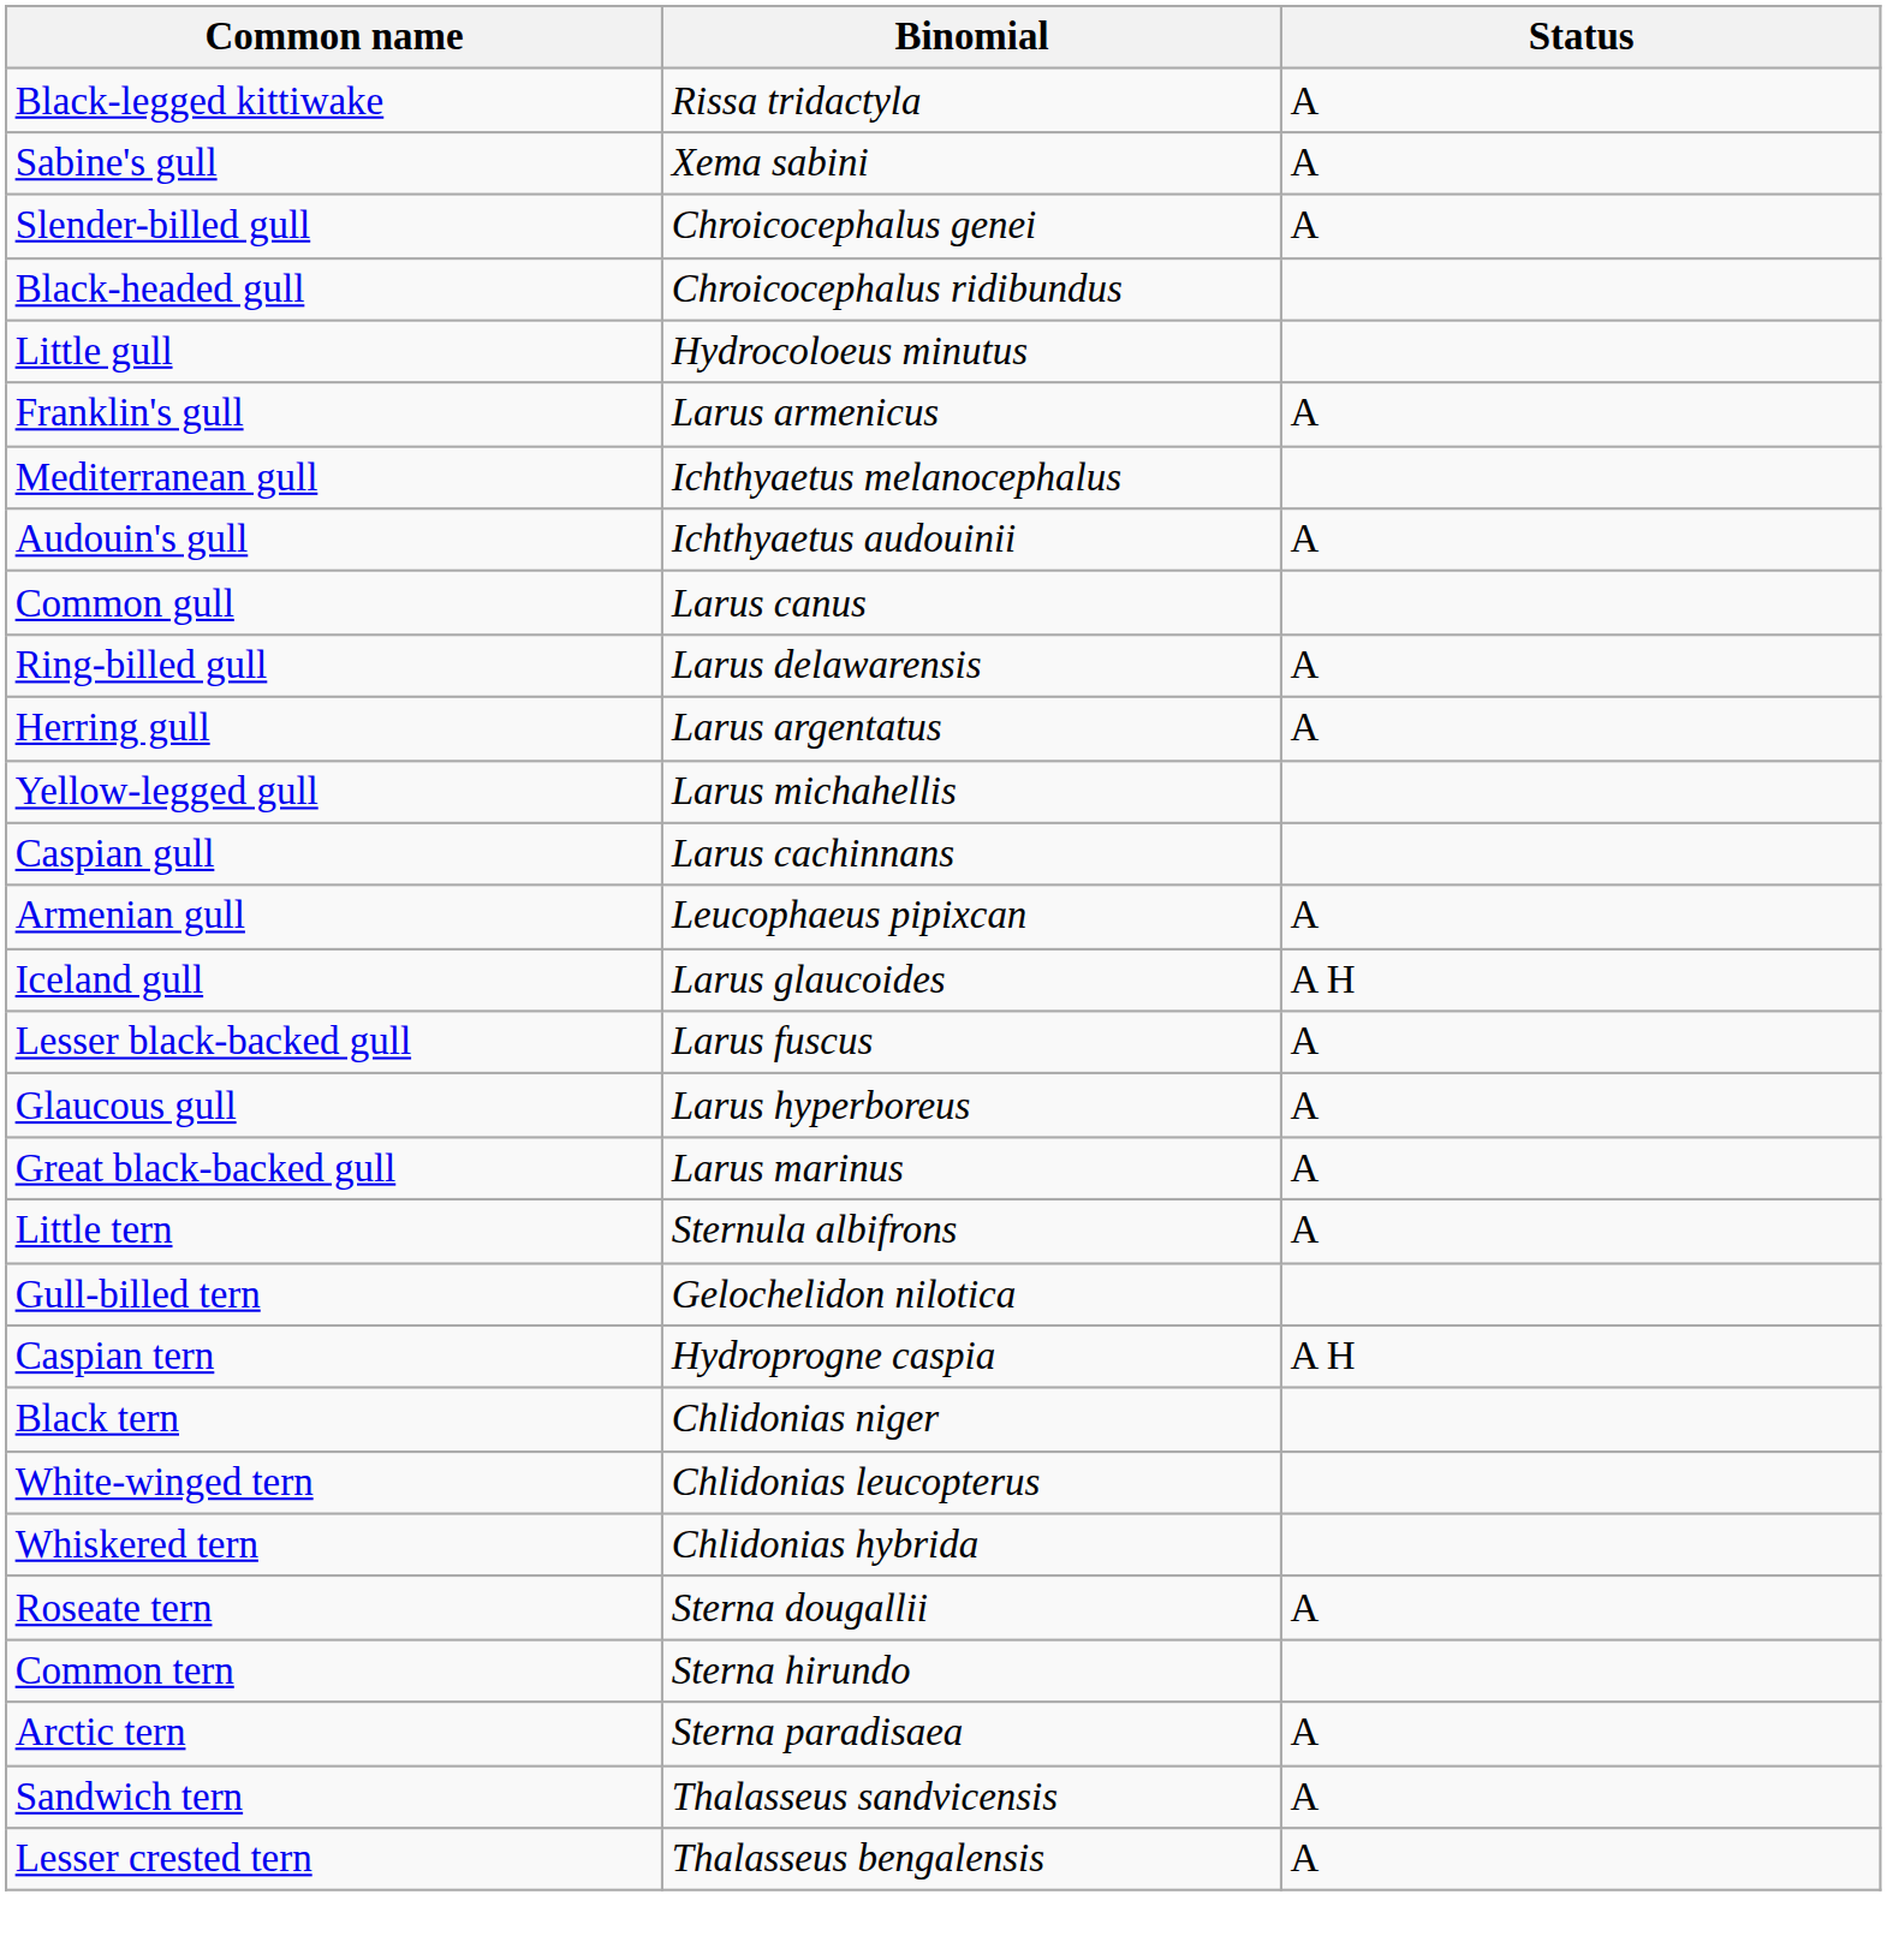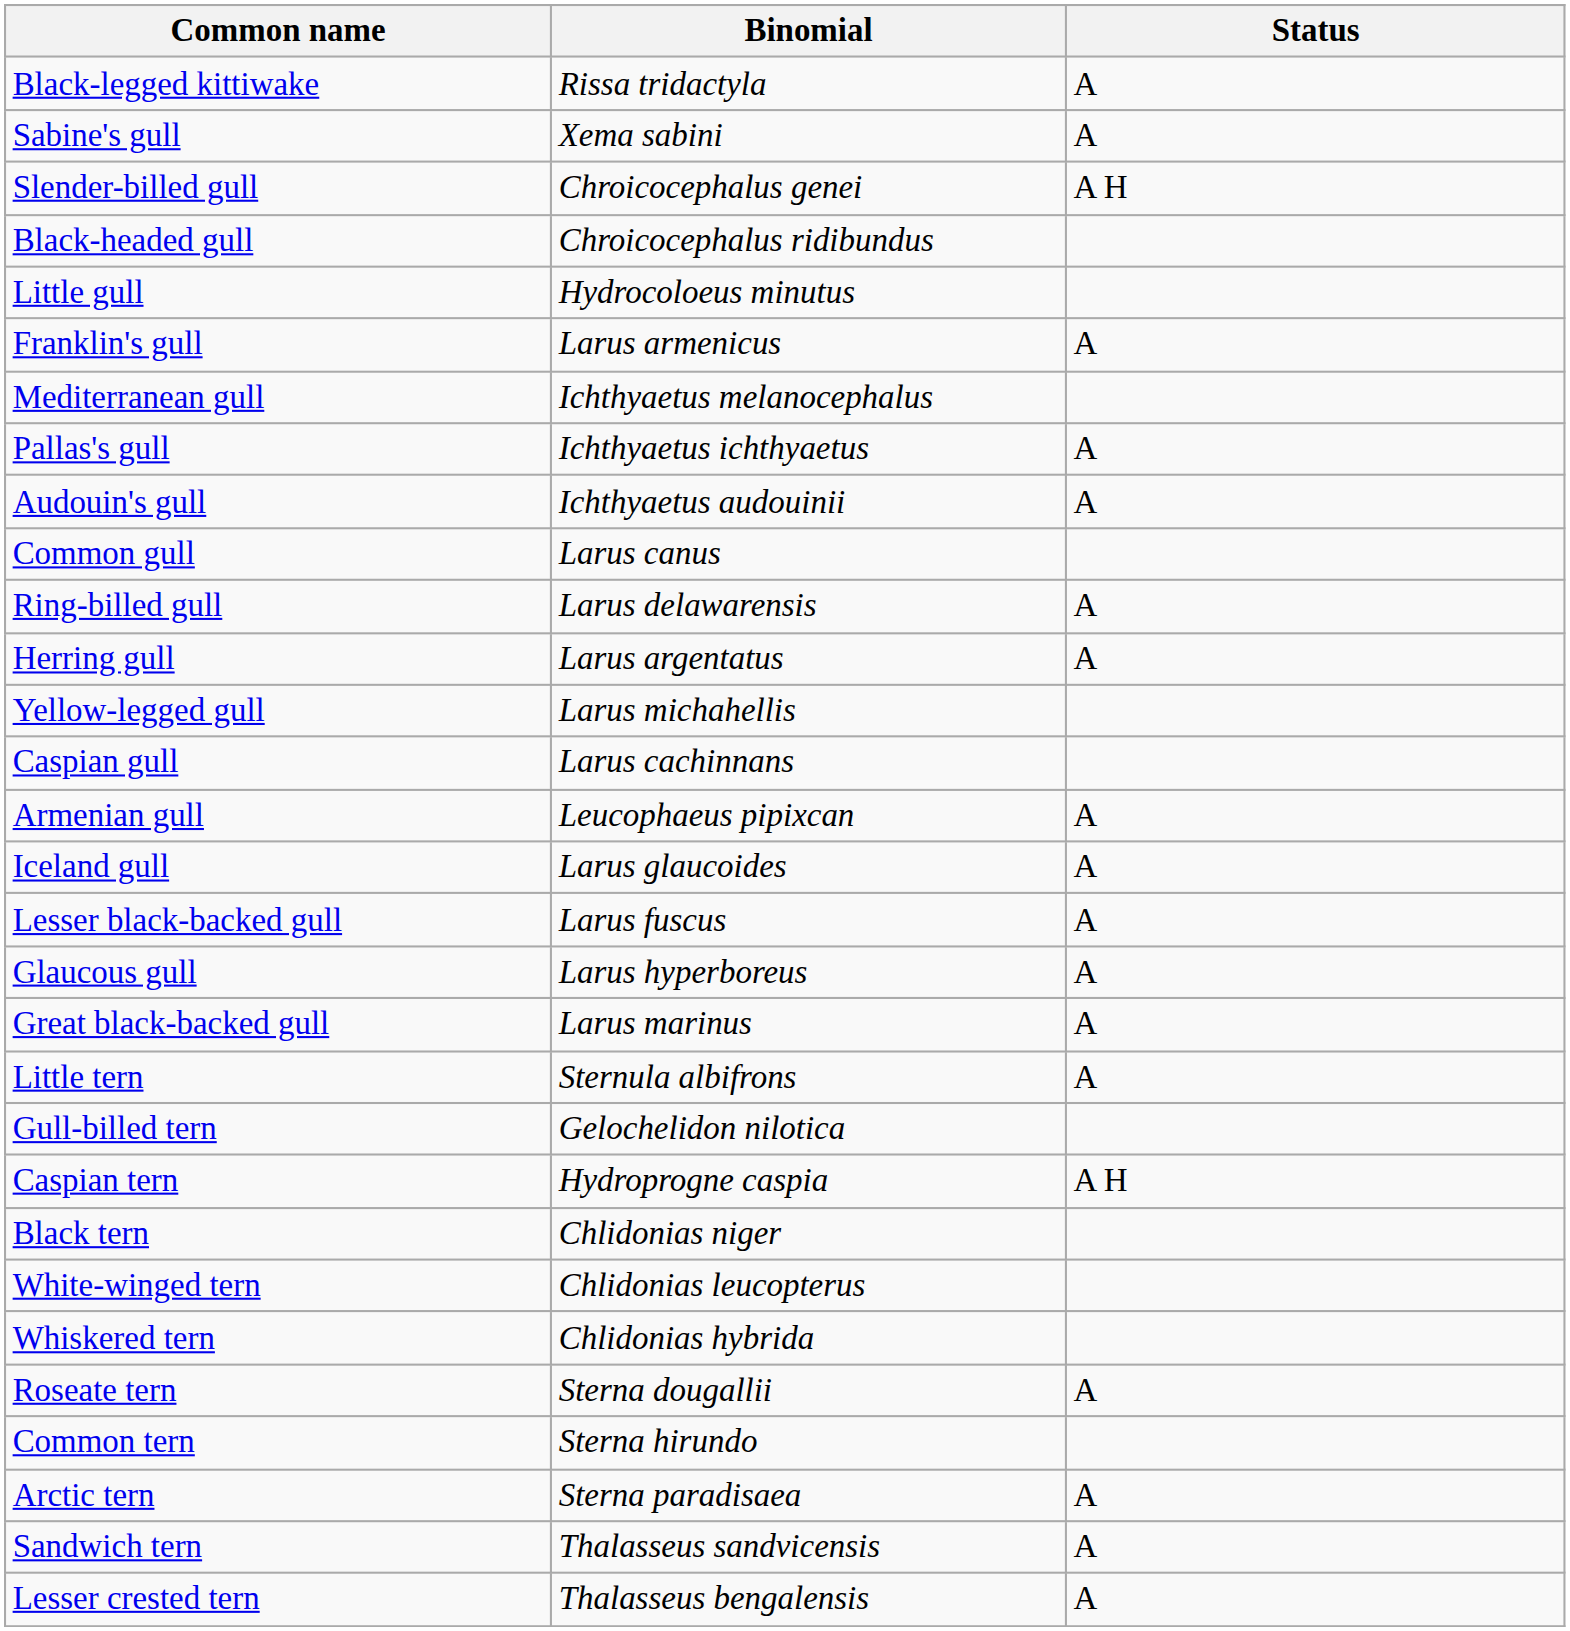Slender-billed gull | Status: A -> A H
+ row: Pallas's gull | Ichthyaetus ichthyaetus | A
Iceland gull | Status: A H -> A
